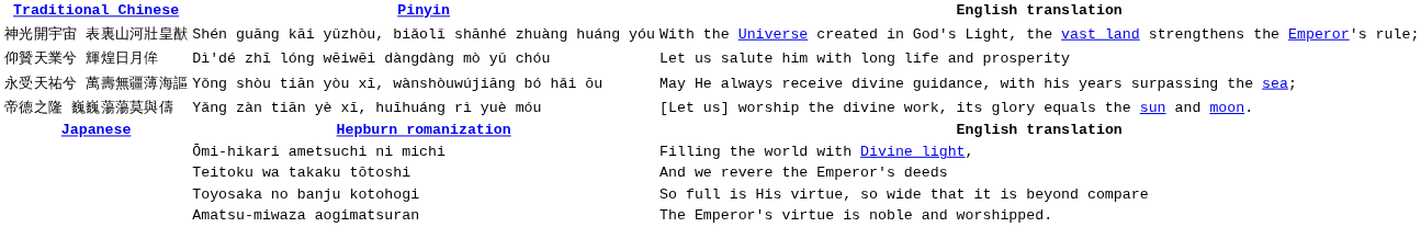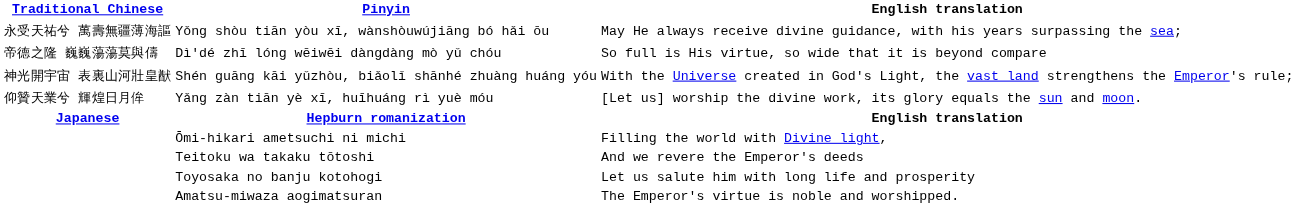rows swapped: Shén guāng kāi yǔzhòu, biǎolǐ shānhé zhuàng huáng yóu <-> Yǒng shòu tiān yòu xī, wànshòuwújiāng bó hǎi ōu
Dì'dé zhī lóng wēiwēi dàngdàng mò yǔ chóu | Traditional Chinese: 仰贊天業兮 輝煌日月侔 -> 帝德之隆 巍巍蕩蕩莫與儔
Dì'dé zhī lóng wēiwēi dàngdàng mò yǔ chóu | English translation: Let us salute him with long life and prosperity -> So full is His virtue, so wide that it is beyond compare
Yǎng zàn tiān yè xī, huīhuáng rì yuè móu | Traditional Chinese: 帝德之隆 巍巍蕩蕩莫與儔 -> 仰贊天業兮 輝煌日月侔
Toyosaka no banju kotohogi | English translation: So full is His virtue, so wide that it is beyond compare -> Let us salute him with long life and prosperity
